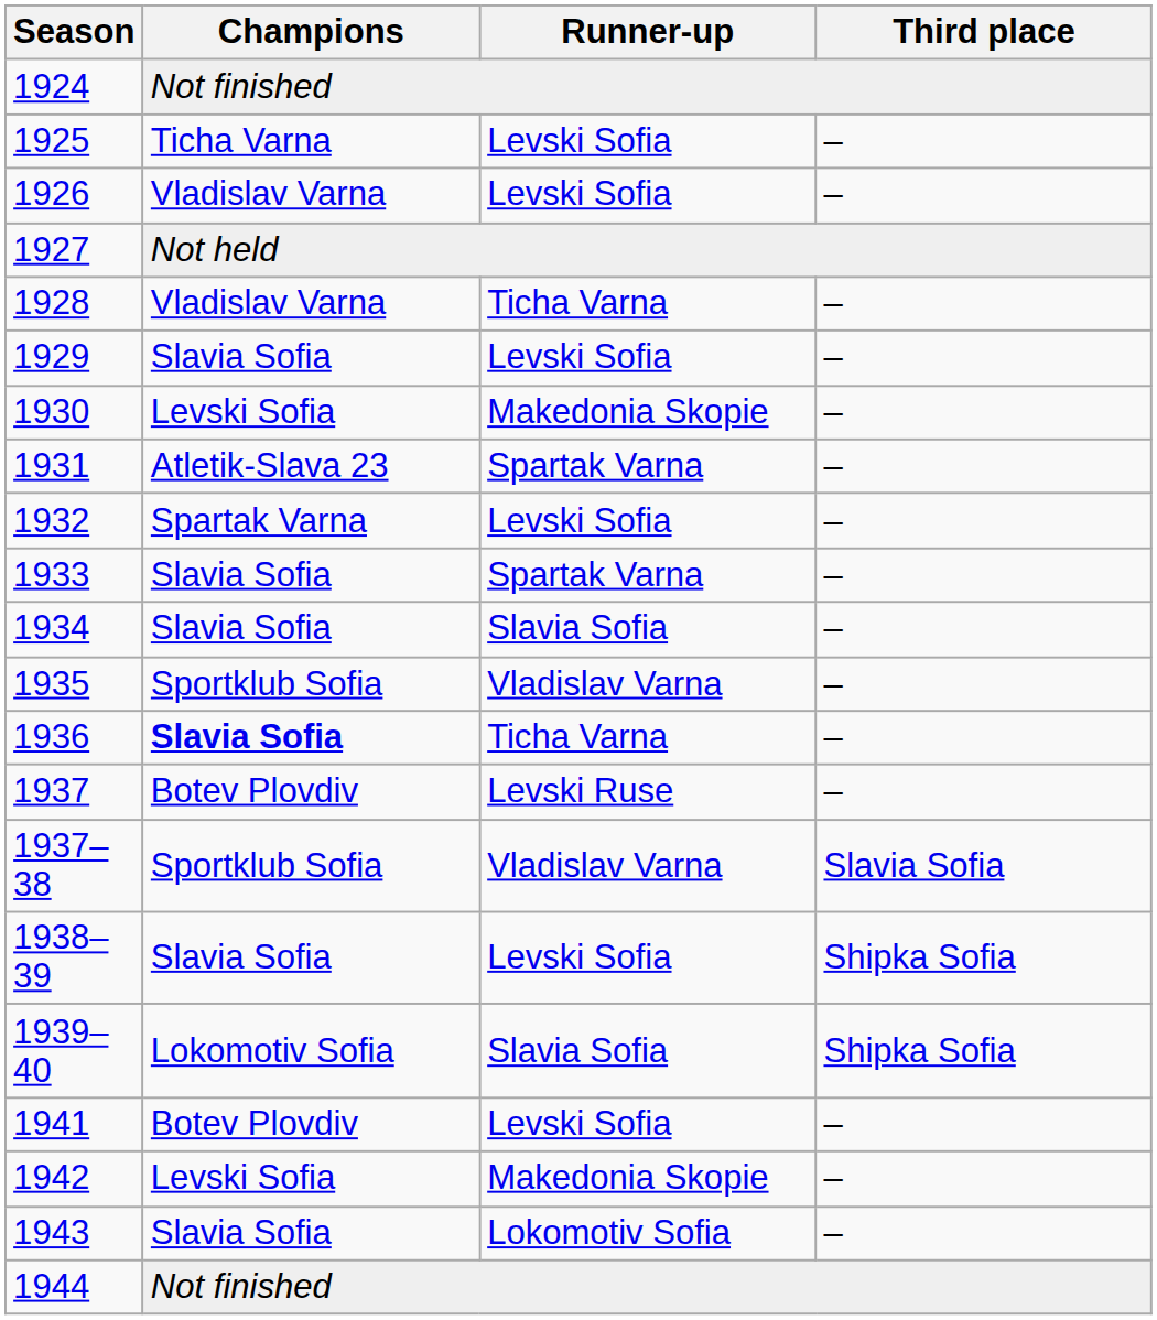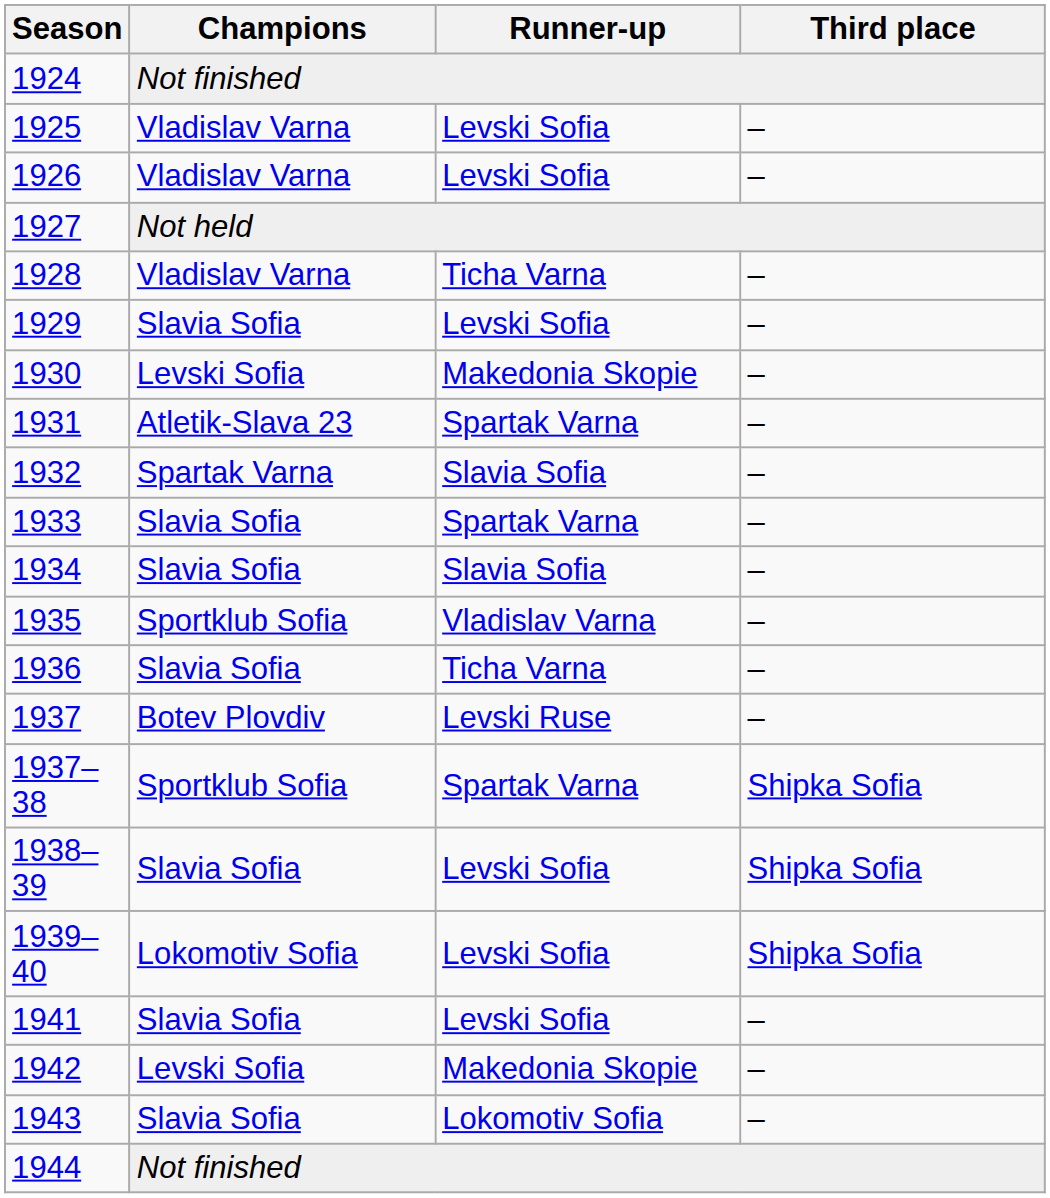1925 | Champions: Ticha Varna -> Vladislav Varna
1932 | Runner-up: Levski Sofia -> Slavia Sofia
1936 | Champions: bold -> normal
1937–38 | Runner-up: Vladislav Varna -> Spartak Varna
1937–38 | Third place: Slavia Sofia -> Shipka Sofia
1939–40 | Runner-up: Slavia Sofia -> Levski Sofia
1941 | Champions: Botev Plovdiv -> Slavia Sofia
